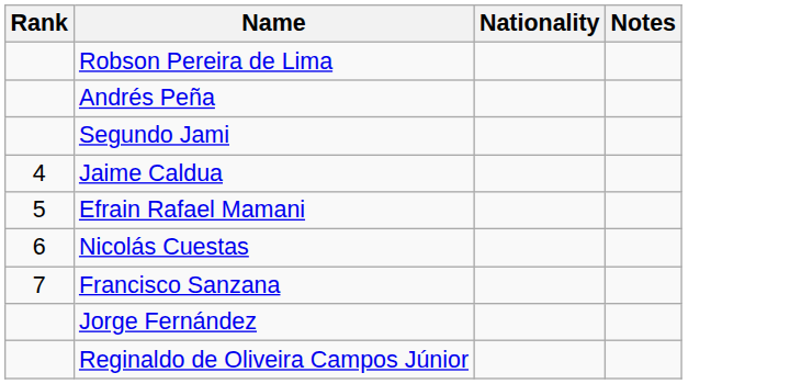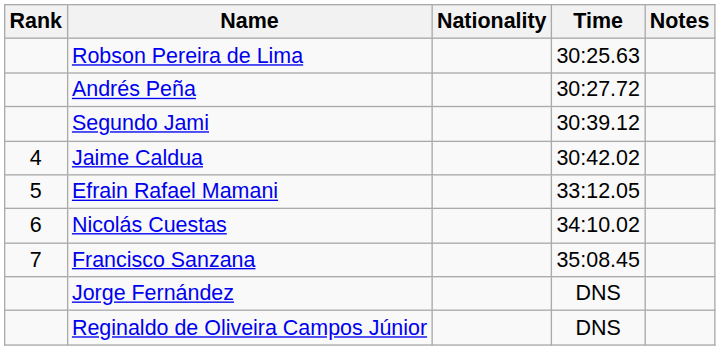+ column: Time | 30:25.63 | 30:27.72 | 30:39.12 | 30:42.02 | 33:12.05 | 34:10.02 | 35:08.45 | DNS | DNS
